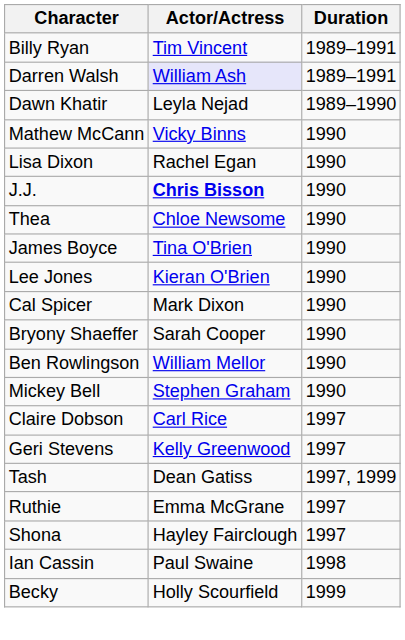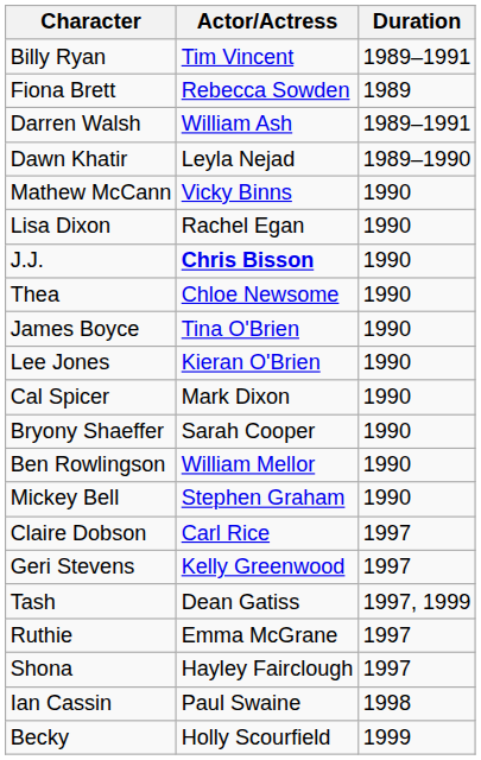+ row: Fiona Brett | Rebecca Sowden | 1989
Darren Walsh | Actor/Actress: lavender background -> no background
